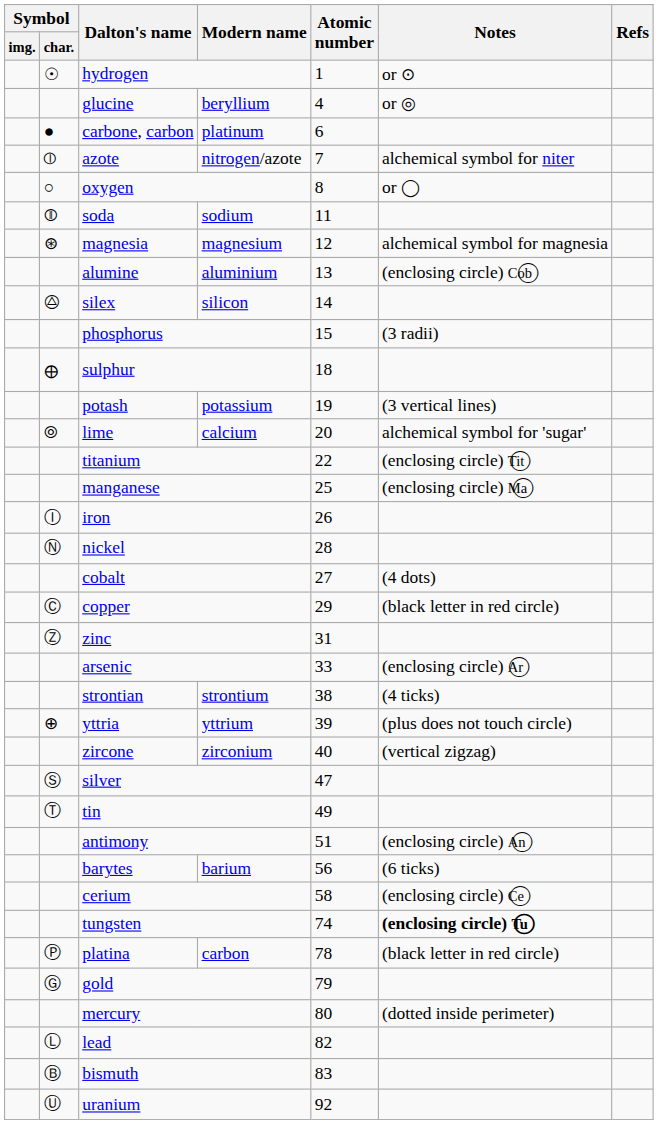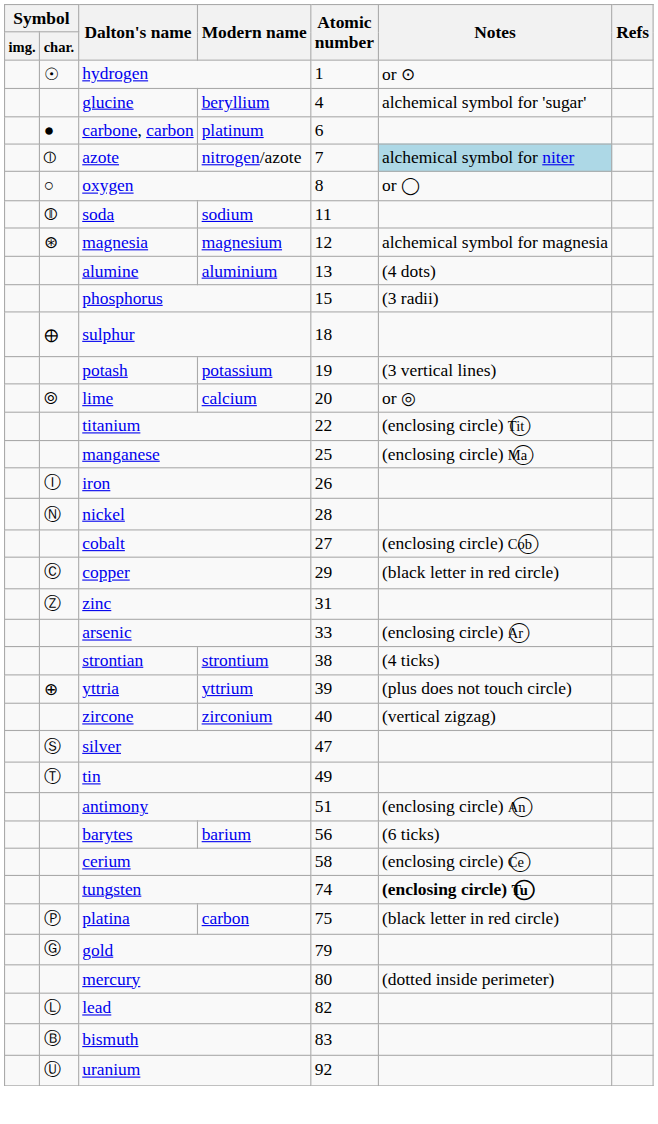glucine | Notes: or ◎ -> alchemical symbol for 'sugar'
azote | Notes: no background -> lightblue background
alumine | Notes: (enclosing circle) Cob⃝ -> (4 dots)
- row: 🟕 | silex | silicon | 14
lime | Notes: alchemical symbol for 'sugar' -> or ◎
cobalt | Notes: (4 dots) -> (enclosing circle) Cob⃝
platina | Atomic number: 78 -> 75
